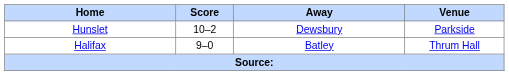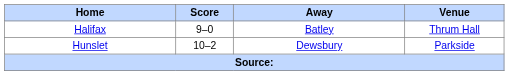rows swapped: Halifax <-> Hunslet
